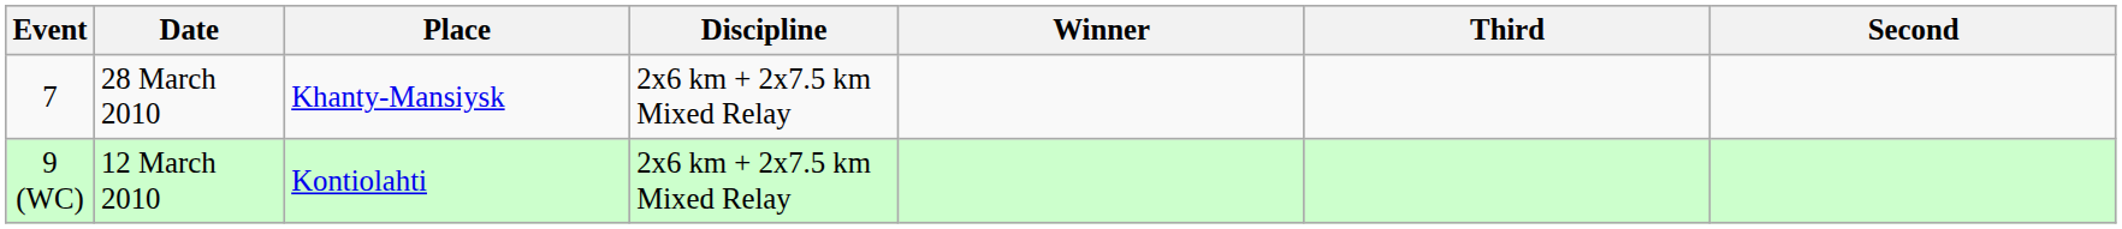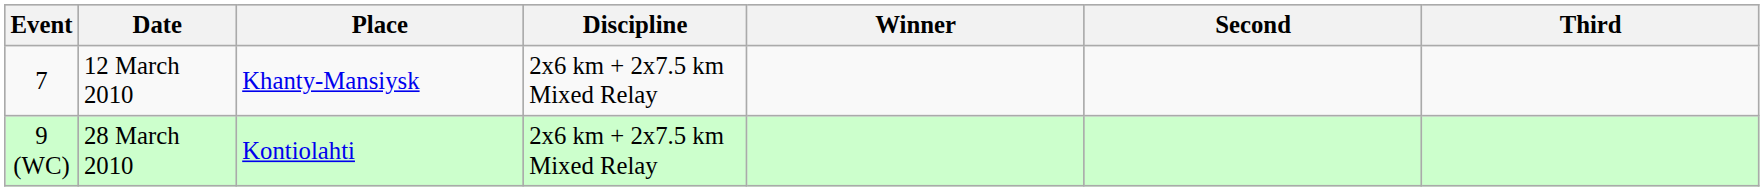columns swapped: Second <-> Third
7 | Date: 28 March 2010 -> 12 March 2010
9 (WC) | Date: 12 March 2010 -> 28 March 2010
